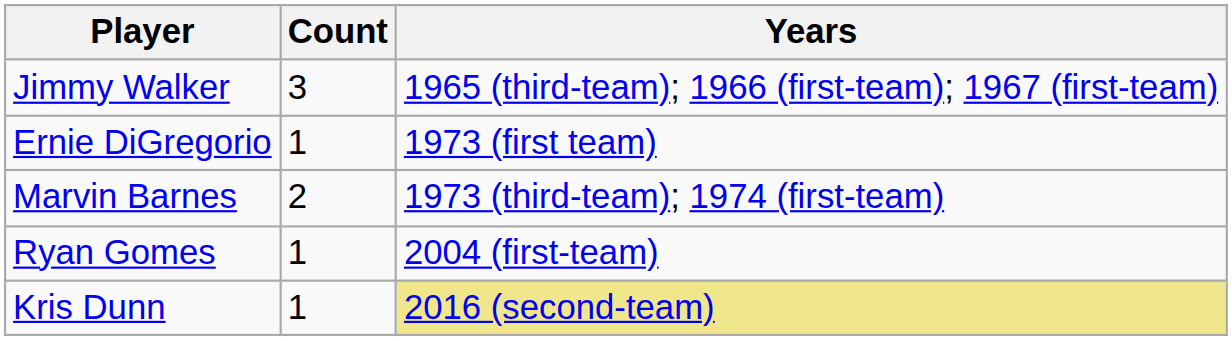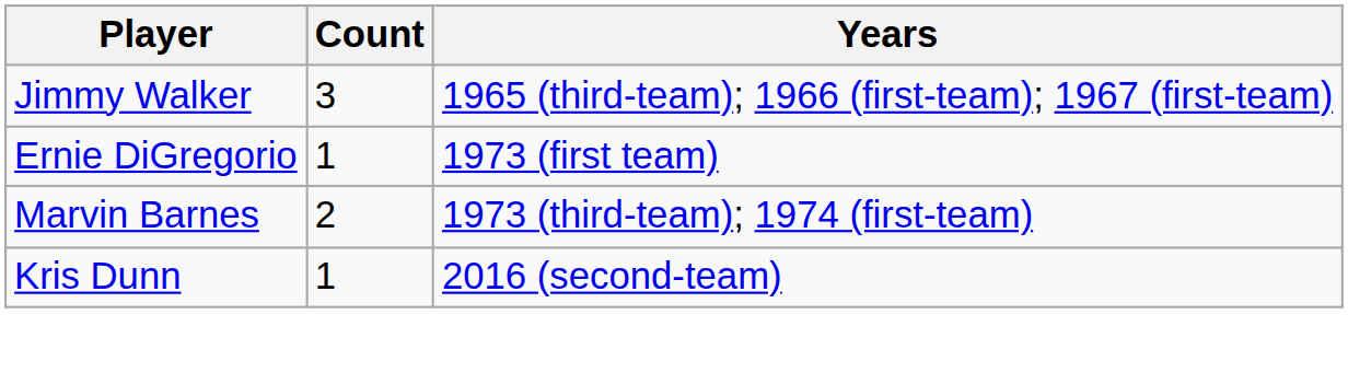- row: Ryan Gomes | 1 | 2004 (first-team)
Kris Dunn | Years: khaki background -> no background
